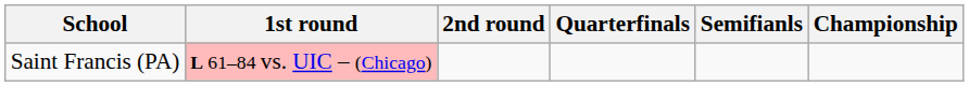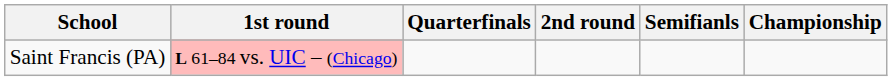columns swapped: 2nd round <-> Quarterfinals
